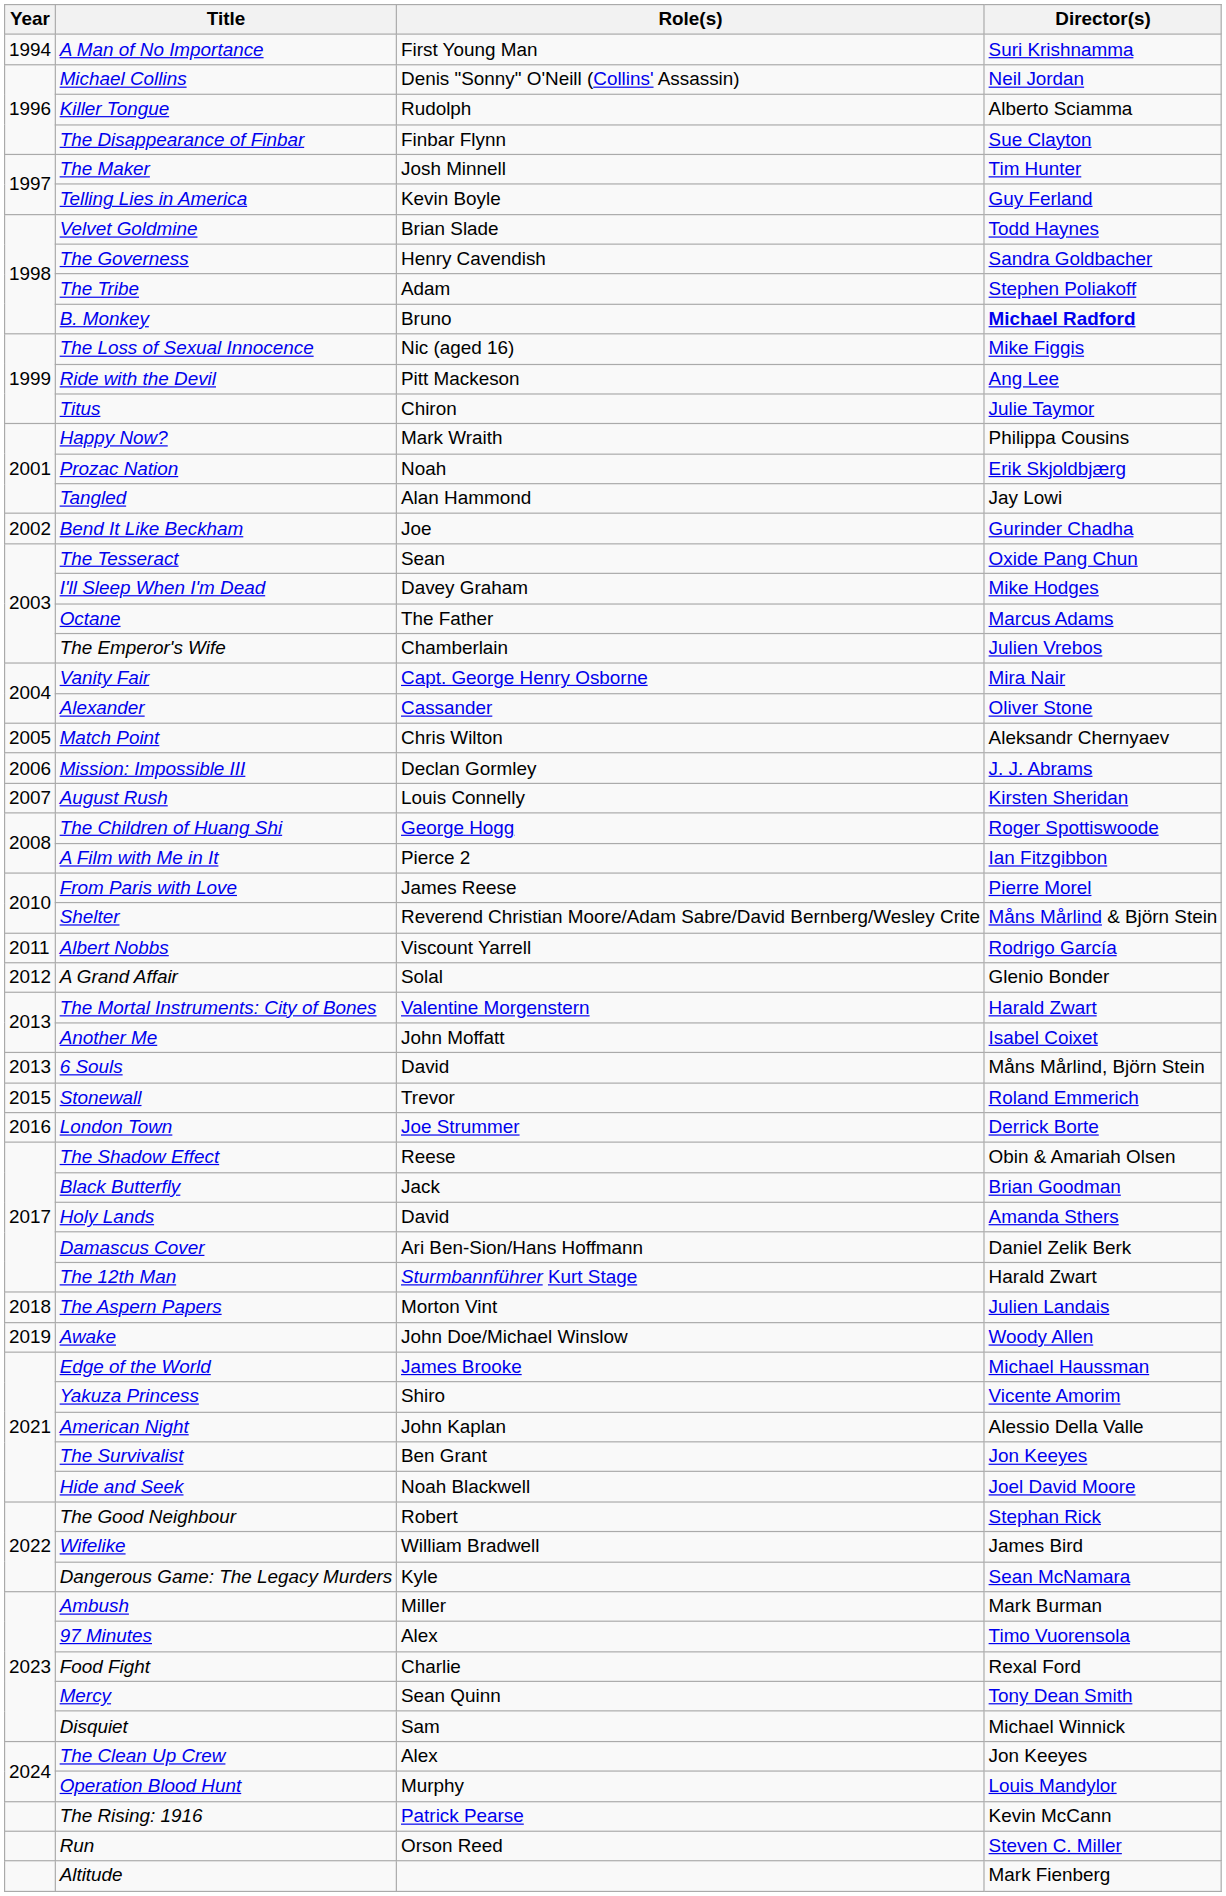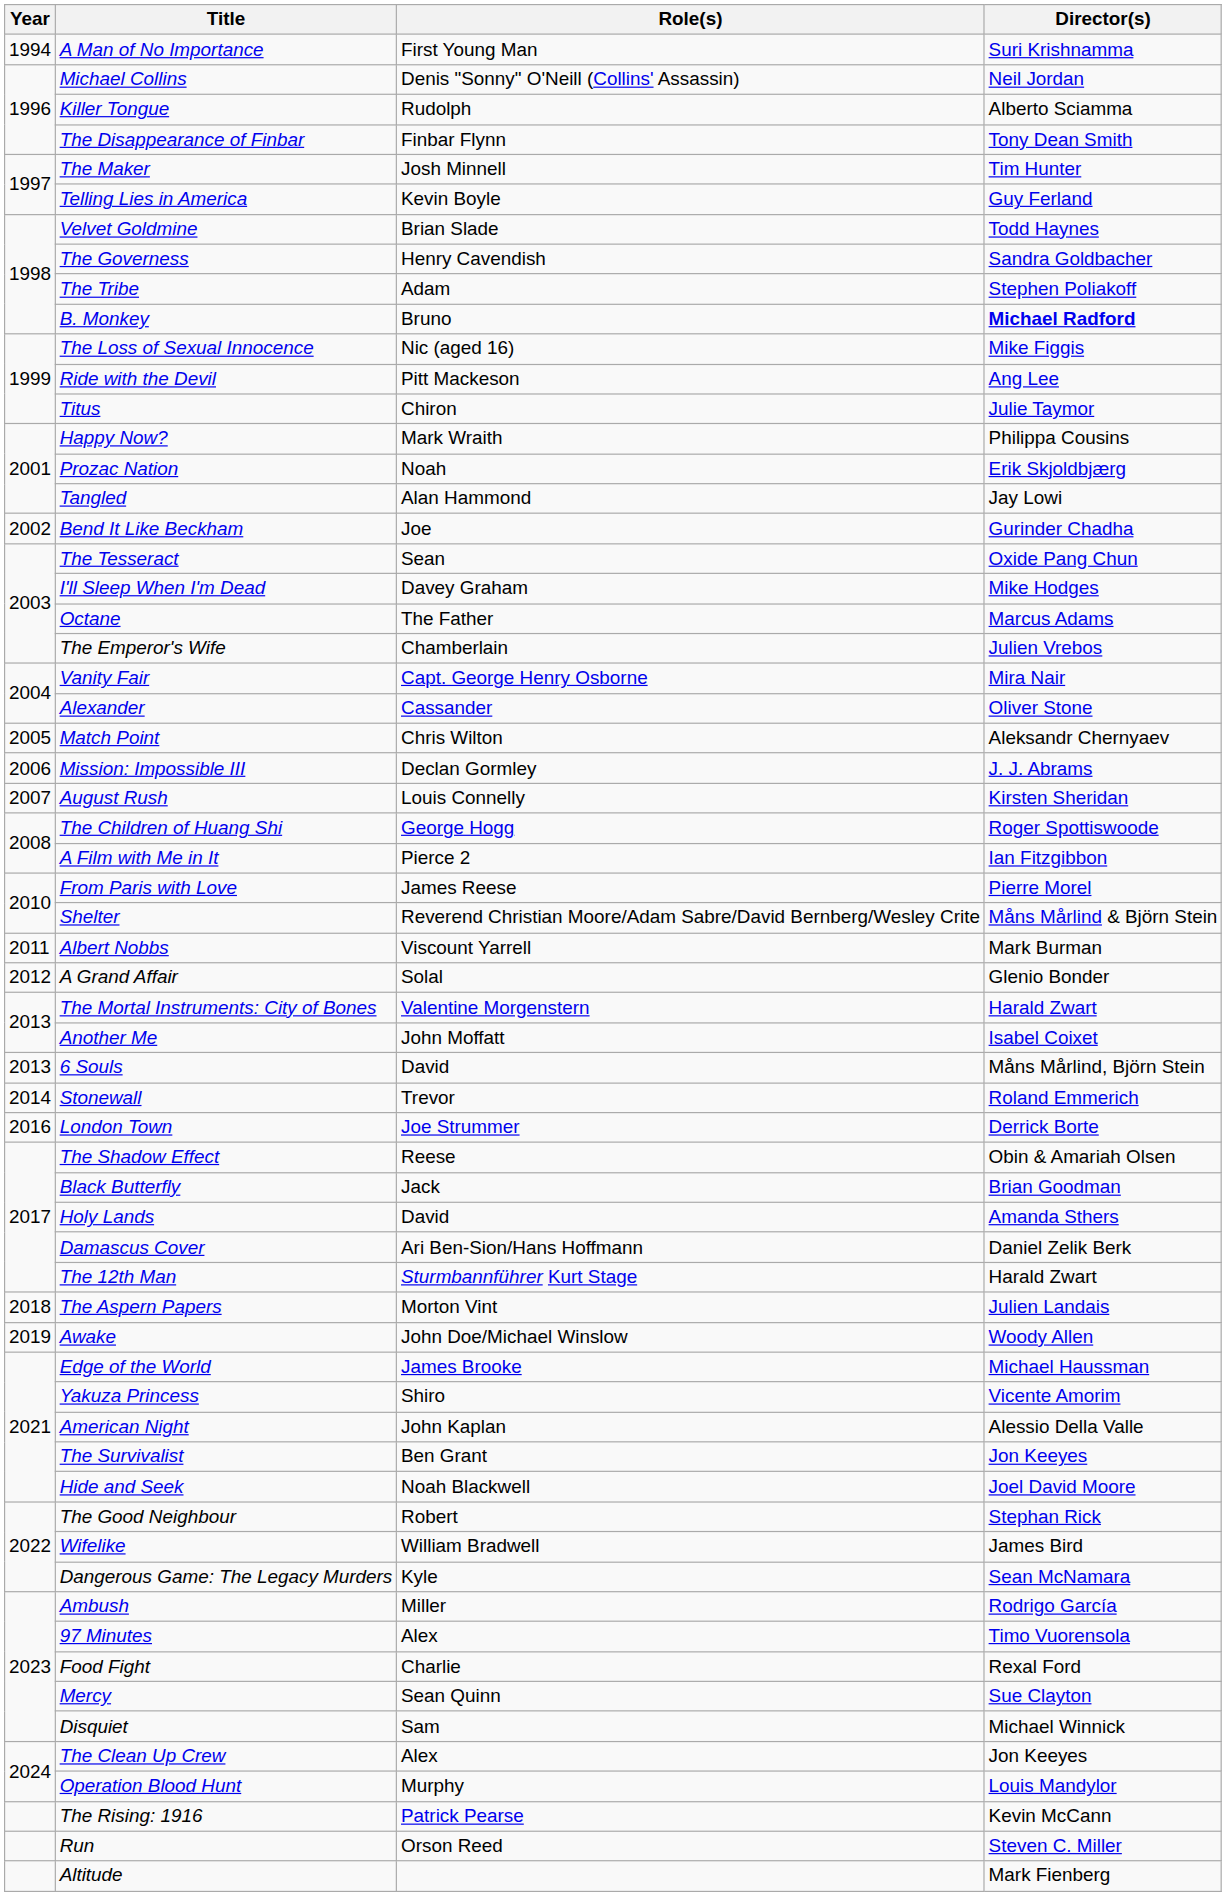The Disappearance of Finbar | Director(s): Sue Clayton -> Tony Dean Smith
Albert Nobbs | Director(s): Rodrigo García -> Mark Burman
Stonewall | Year: 2015 -> 2014
Ambush | Director(s): Mark Burman -> Rodrigo García
Mercy | Director(s): Tony Dean Smith -> Sue Clayton
